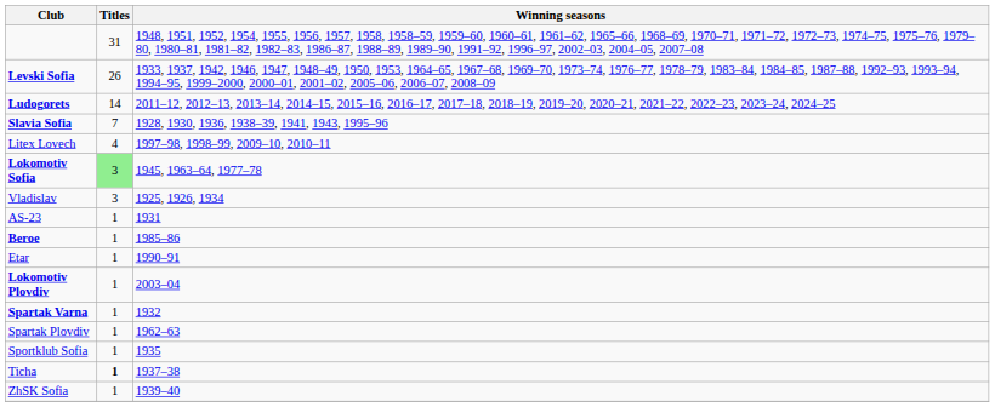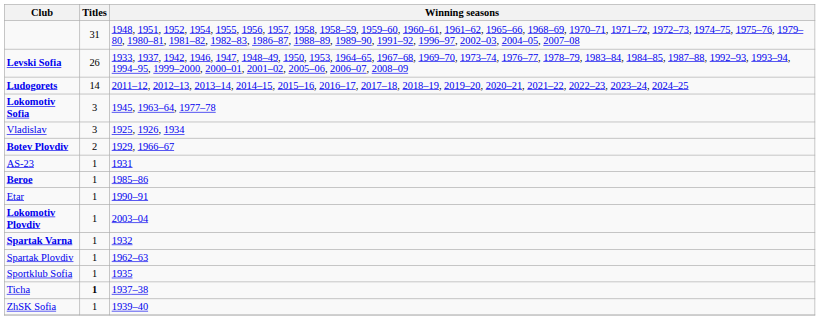- row: Slavia Sofia | 7 | 1928, 1930, 1936, 1938–39, 1941, 1943, 1995–96
- row: Litex Lovech | 4 | 1997–98, 1998–99, 2009–10, 2010–11
Lokomotiv Sofia | Titles: lightgreen background -> no background
+ row: Botev Plovdiv | 2 | 1929, 1966–67
